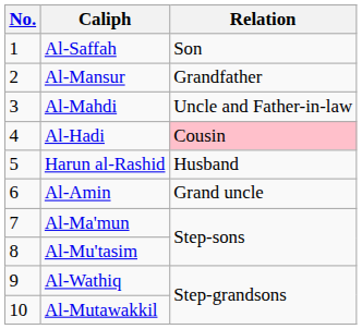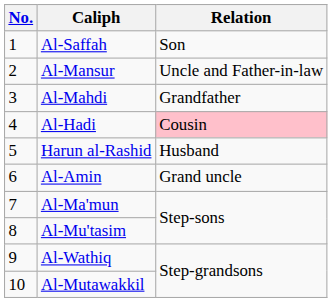Al-Mansur | Relation: Grandfather -> Uncle and Father-in-law
Al-Mahdi | Relation: Uncle and Father-in-law -> Grandfather
